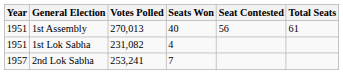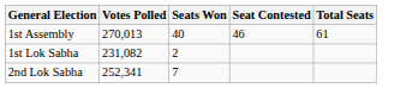- column: Year | 1951 | 1951 | 1957
1st Assembly | Seat Contested: 56 -> 46
1st Lok Sabha | Seats Won: 4 -> 2
2nd Lok Sabha | Votes Polled: 253,241 -> 252,341
